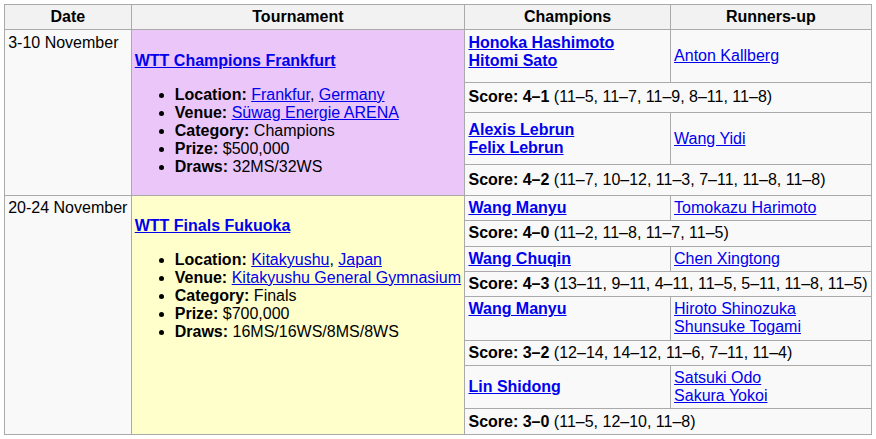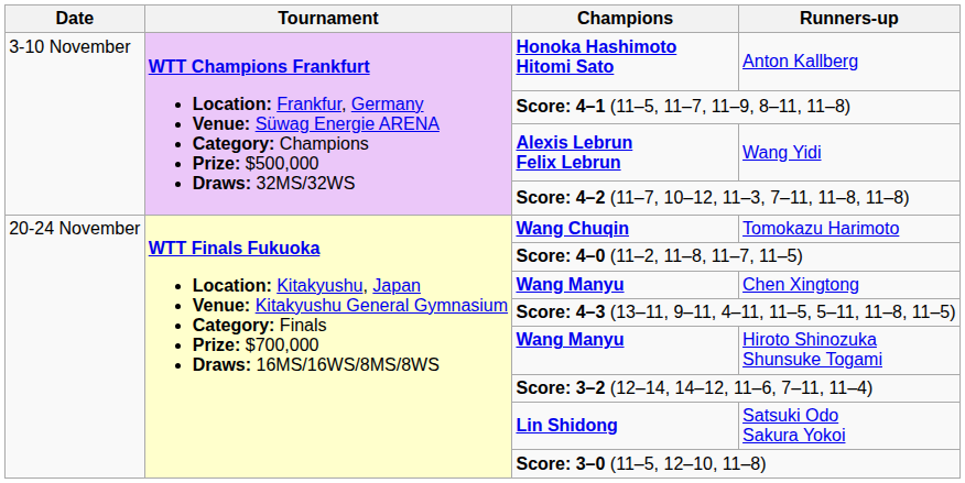Tomokazu Harimoto | Champions: Wang Manyu -> Wang Chuqin
Chen Xingtong | Champions: Wang Chuqin -> Wang Manyu
